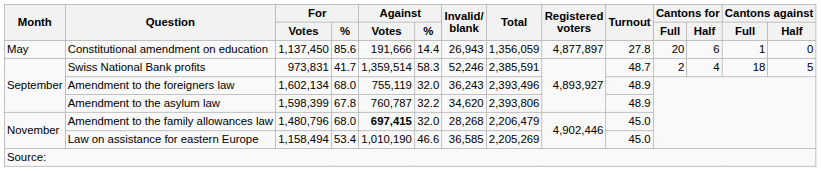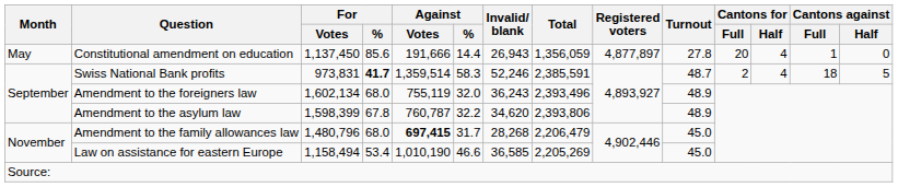Constitutional amendment on education | Cantons for / Half: 6 -> 4
Swiss National Bank profits | For / %: normal -> bold
Amendment to the family allowances law | Against / %: 32.0 -> 31.7
